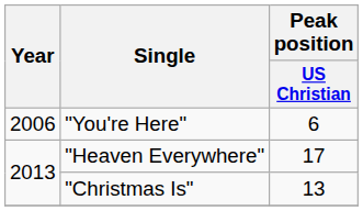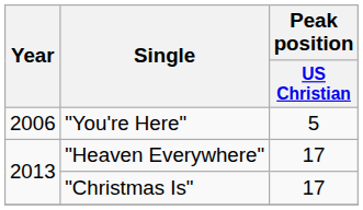"You're Here" | Peak position / US Christian: 6 -> 5
"Christmas Is" | Peak position / US Christian: 13 -> 17
